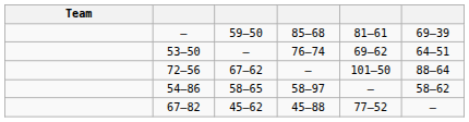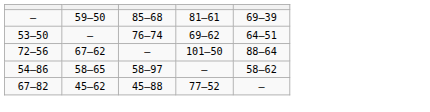- column: Team
